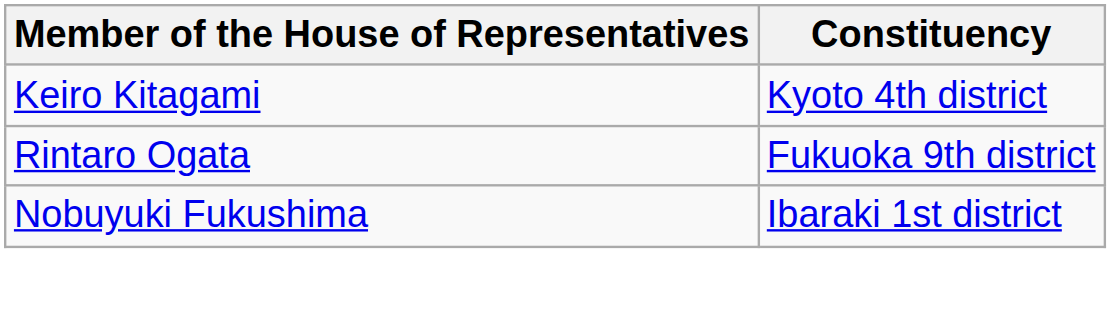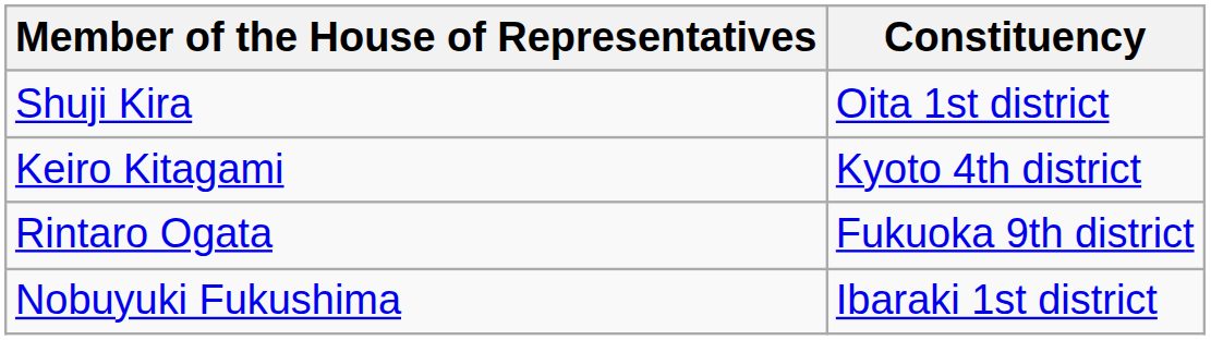+ row: Shuji Kira | Oita 1st district
